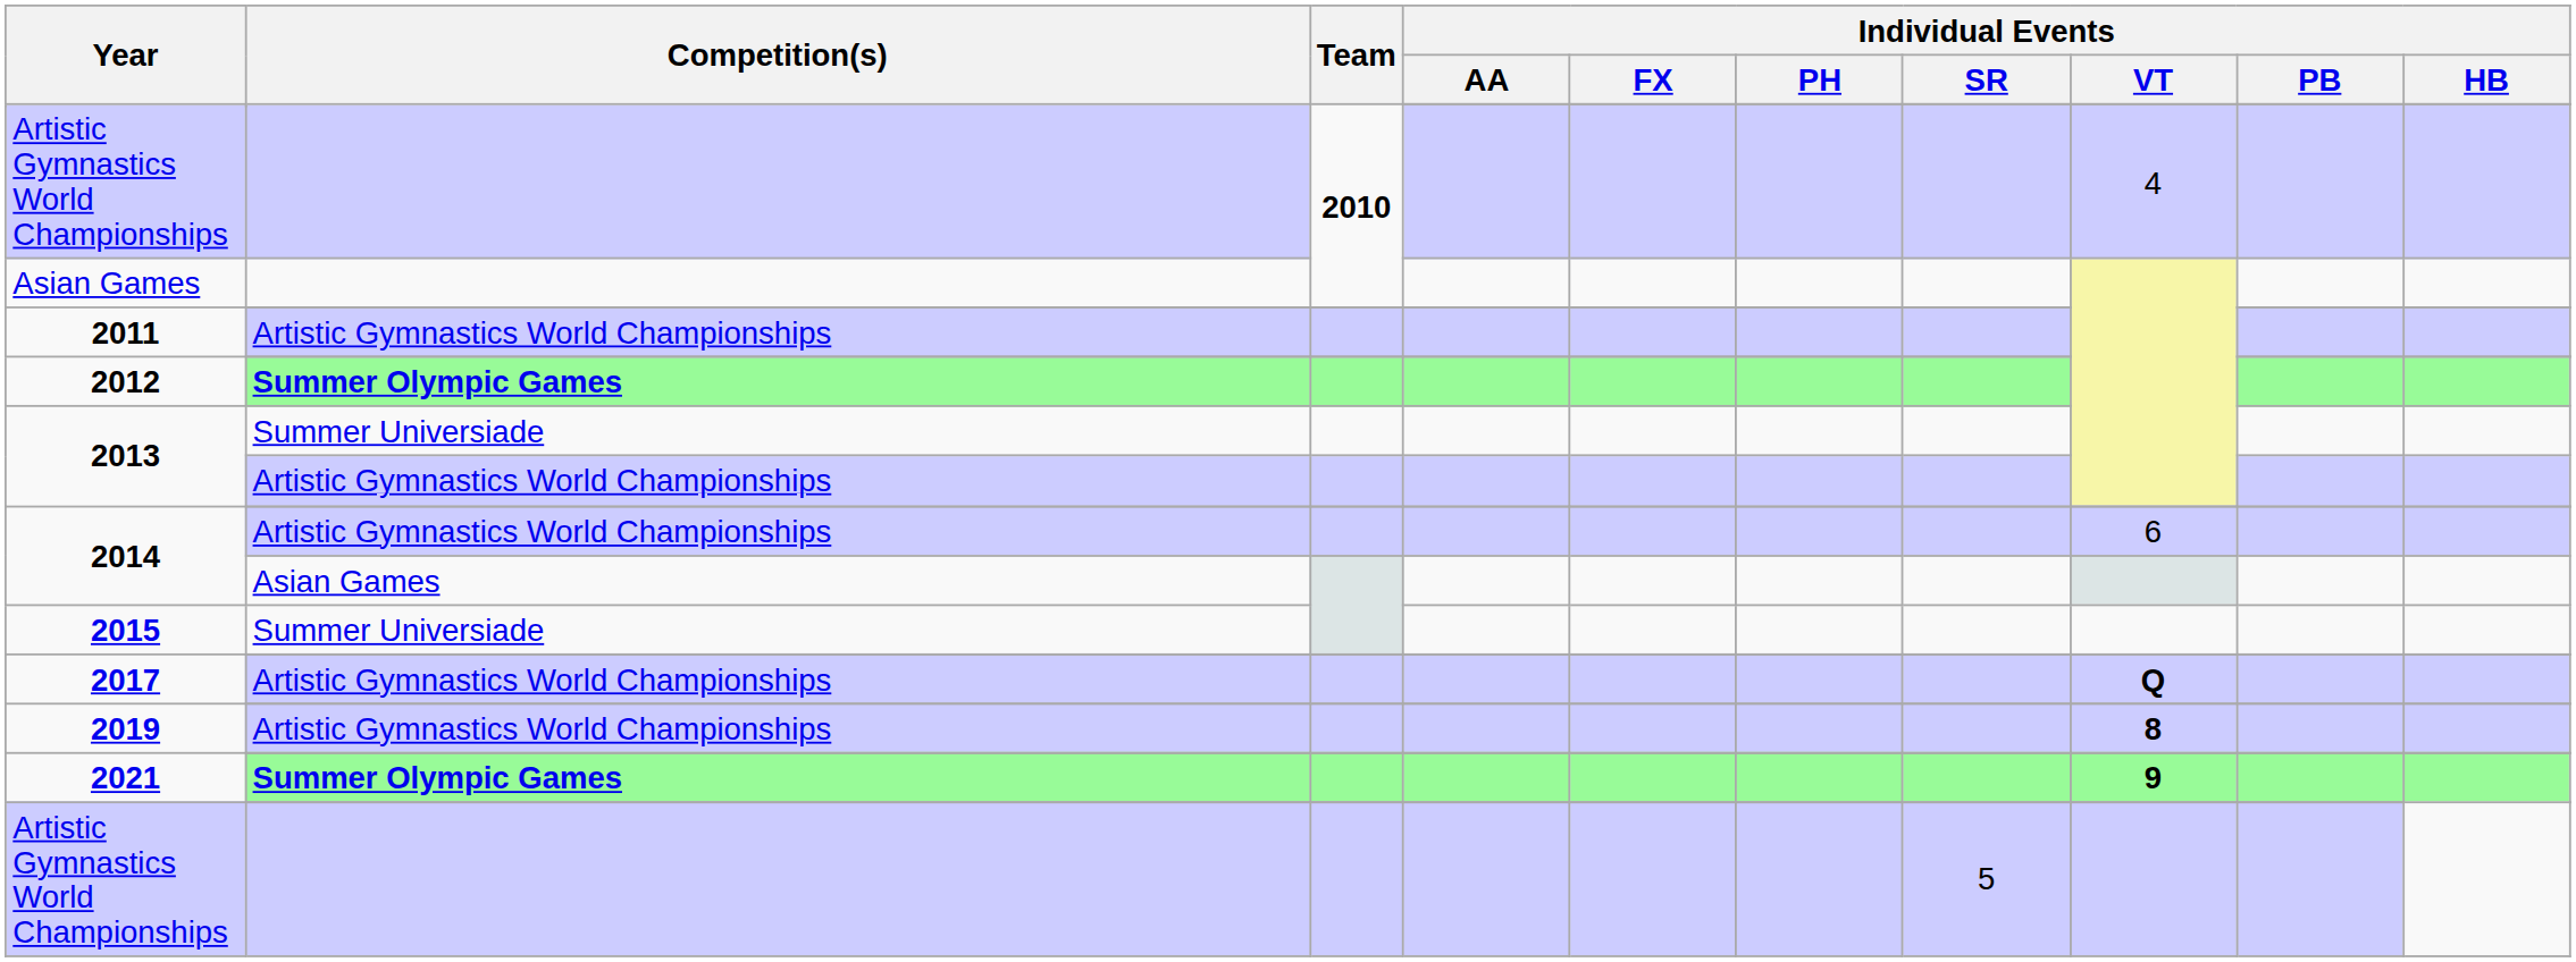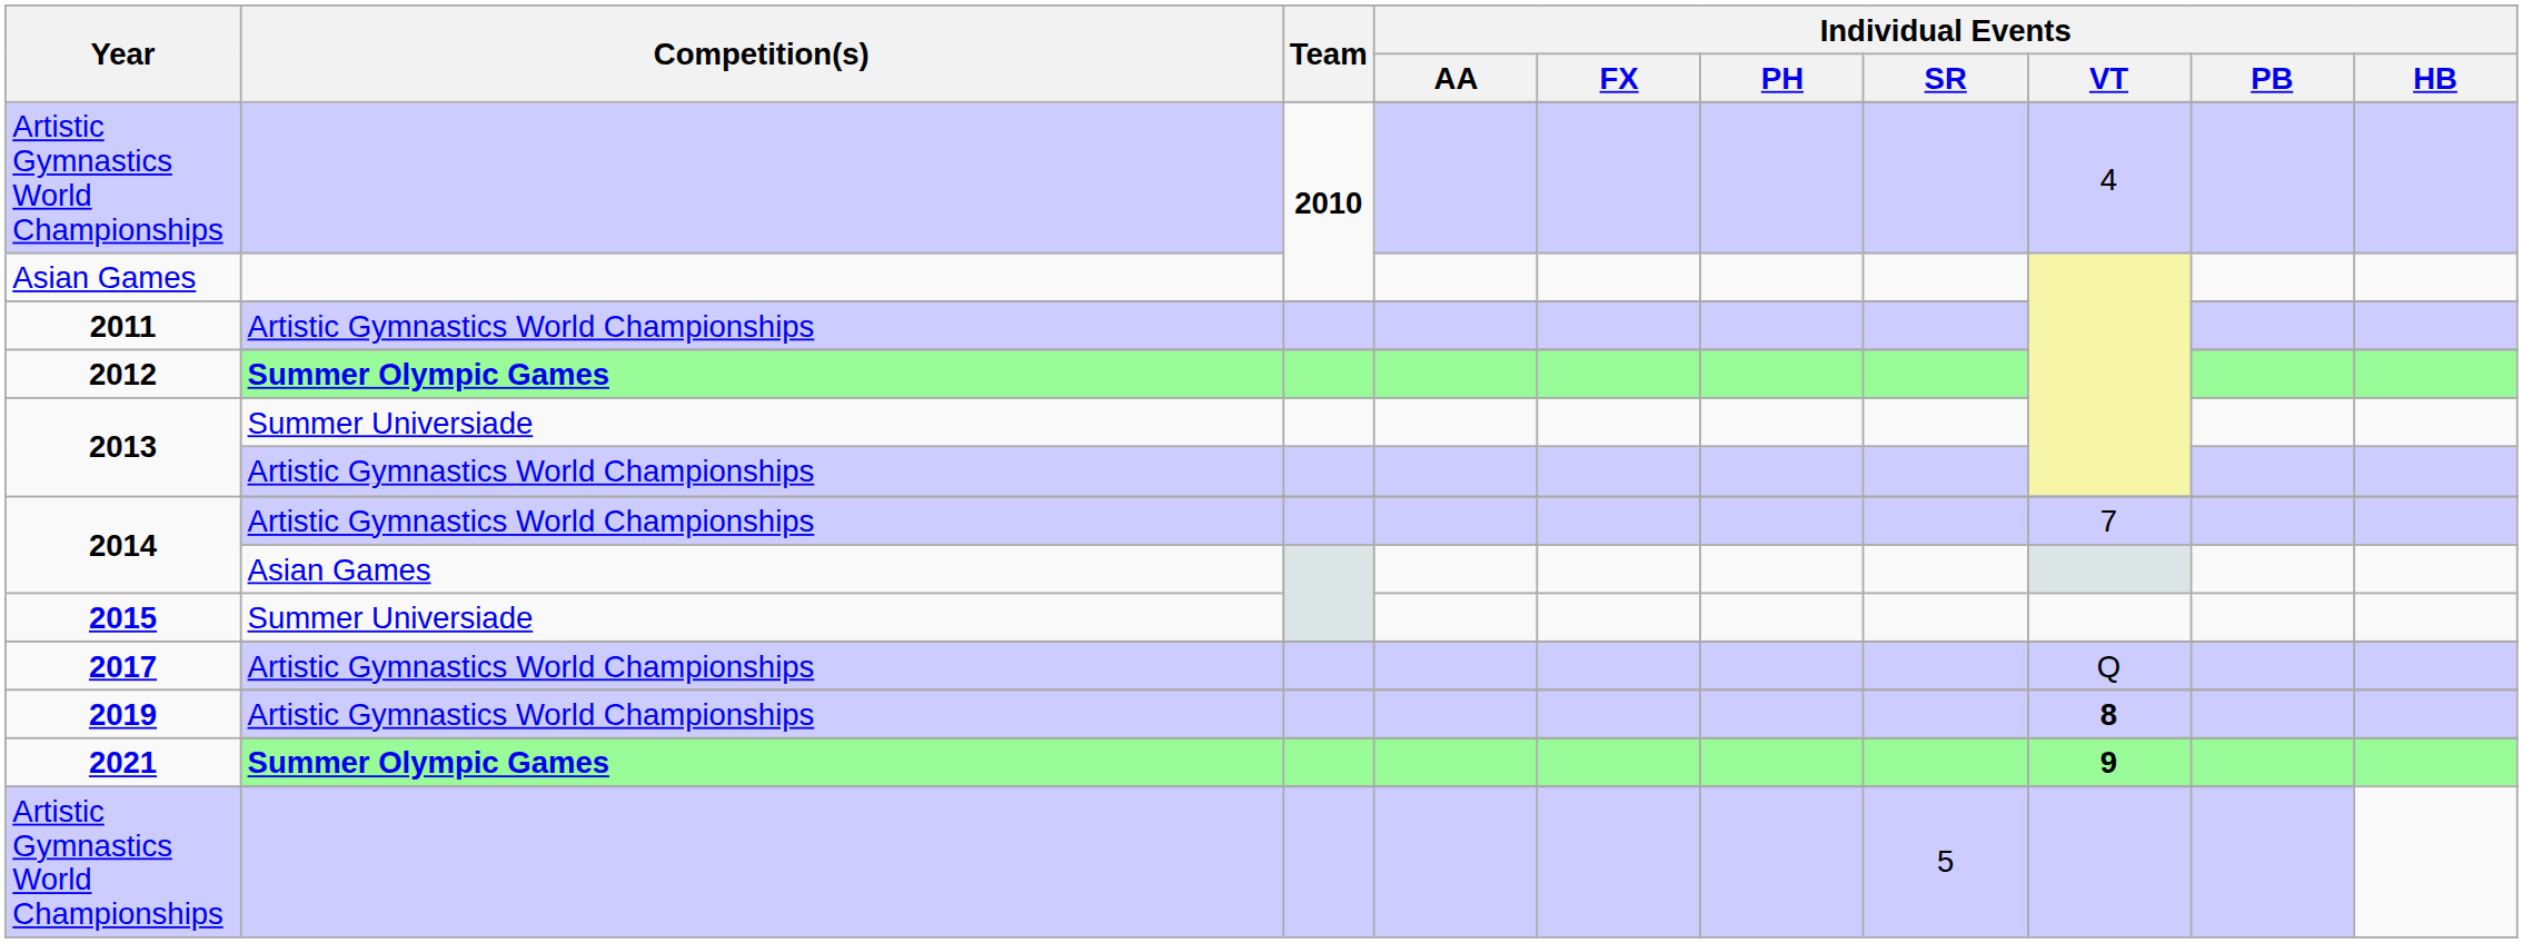2014 / Artistic Gymnastics World Championships | Individual Events / VT: 6 -> 7
2017 / Artistic Gymnastics World Championships | Individual Events / VT: bold -> normal
